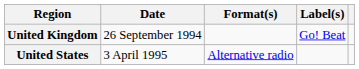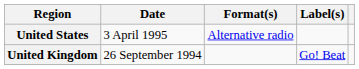rows swapped: United Kingdom <-> United States
